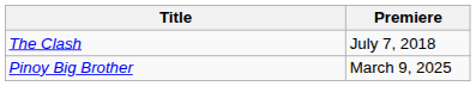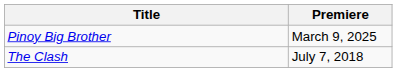rows swapped: The Clash <-> Pinoy Big Brother
